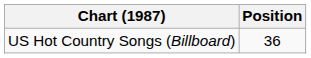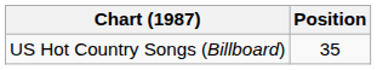US Hot Country Songs (Billboard) | Position: 36 -> 35
